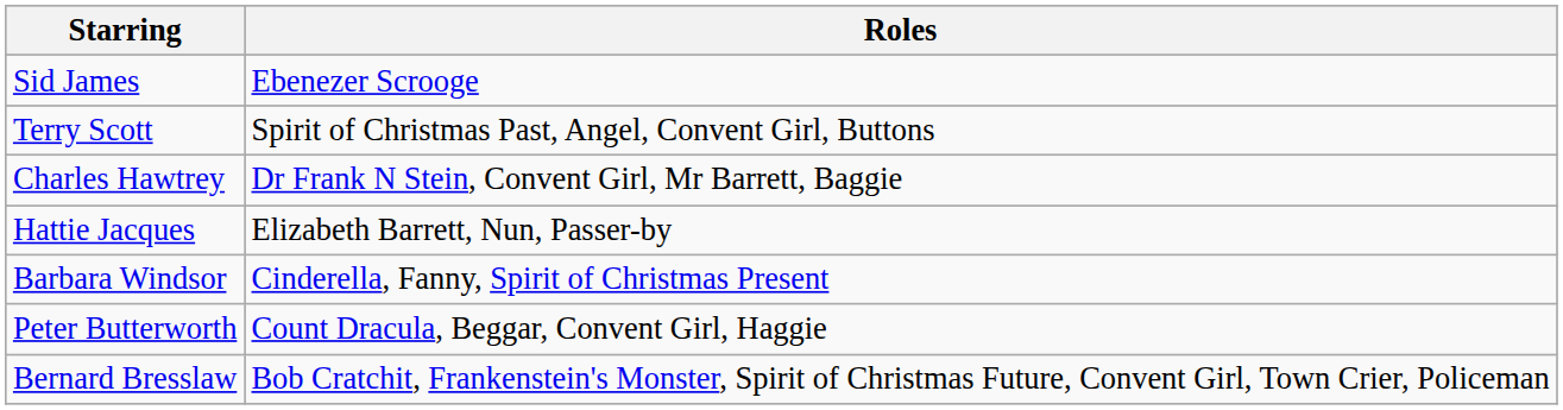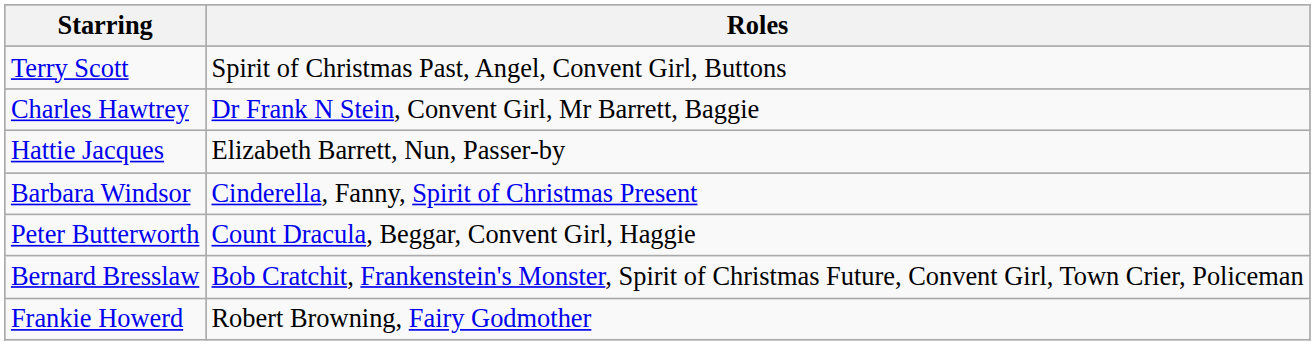- row: Sid James | Ebenezer Scrooge
+ row: Frankie Howerd | Robert Browning, Fairy Godmother
